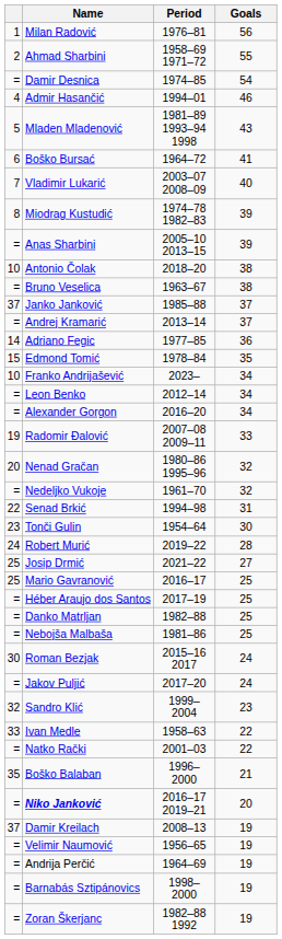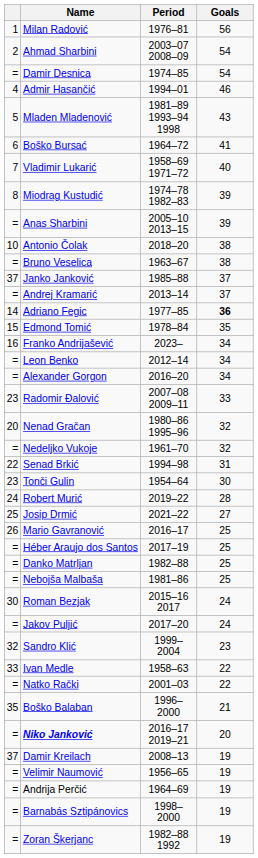Ahmad Sharbini | Period: 1958–69 1971–72 -> 2003–07 2008–09
Ahmad Sharbini | Goals: 55 -> 54
Vladimir Lukarić | Period: 2003–07 2008–09 -> 1958–69 1971–72
Adriano Fegic | Goals: normal -> bold
Franko Andrijašević | column 1: 10 -> 16
Radomir Đalović | column 1: 19 -> 23
Mario Gavranović | column 1: 25 -> 26
